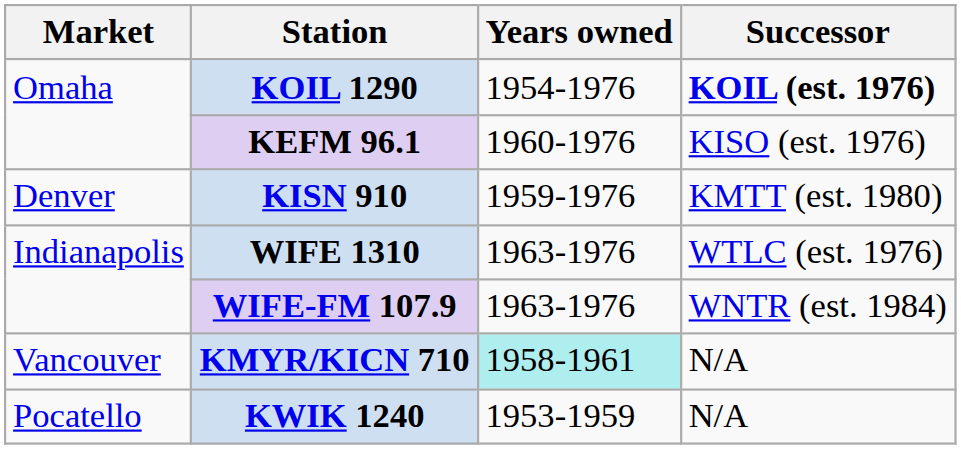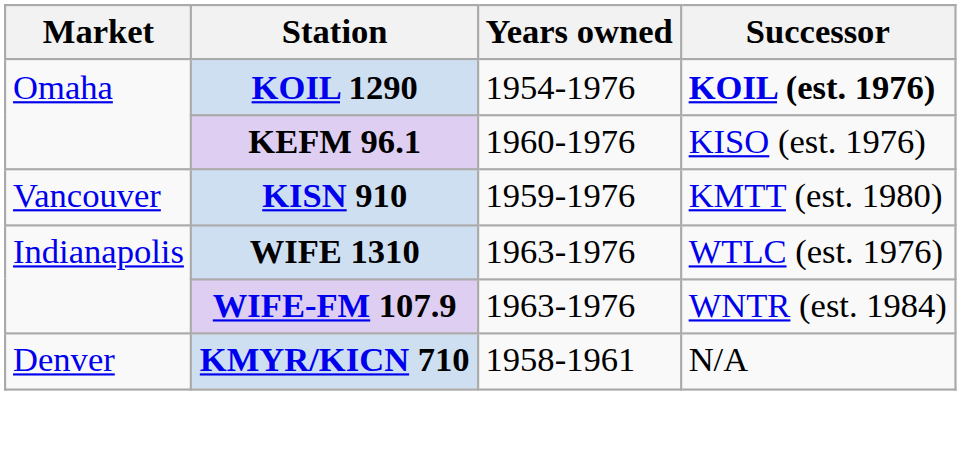KISN 910 | Market: Denver -> Vancouver
KMYR/KICN 710 | Market: Vancouver -> Denver
KMYR/KICN 710 | Years owned: paleturquoise background -> no background
- row: Pocatello | KWIK 1240 | 1953-1959 | N/A
